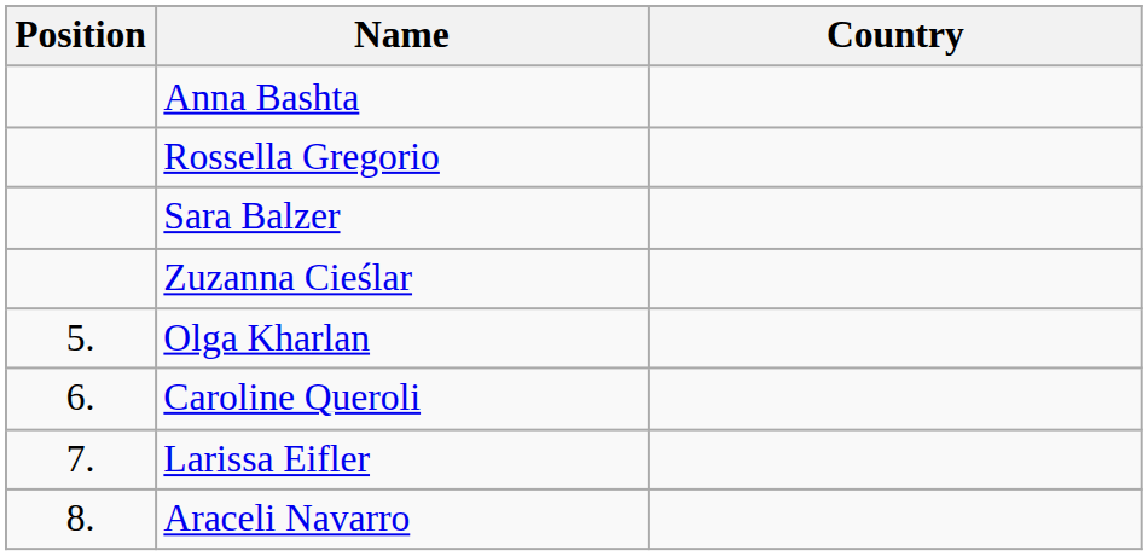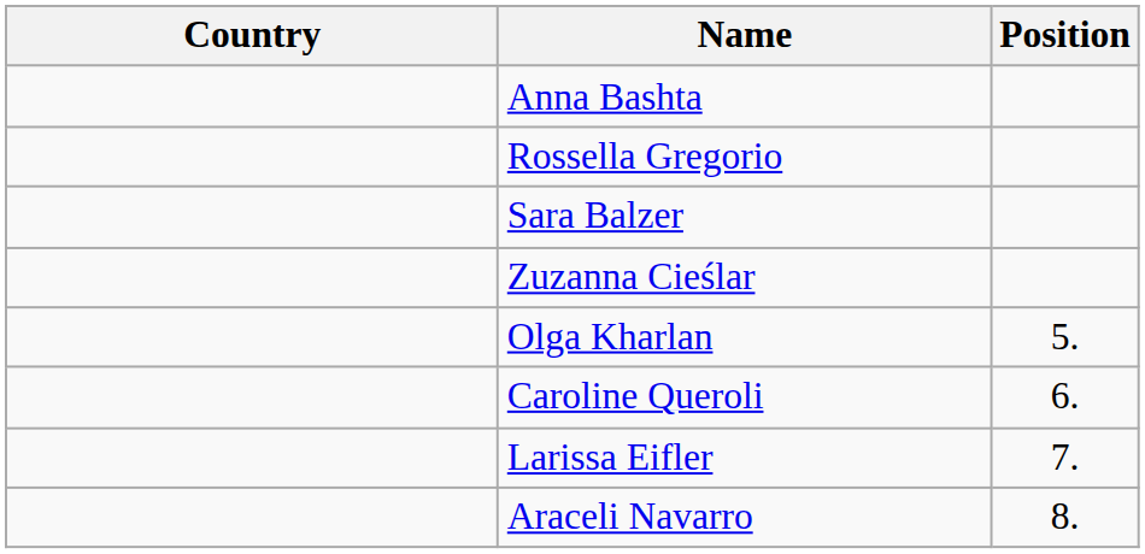columns swapped: Position <-> Country
